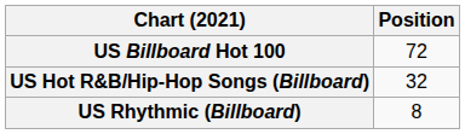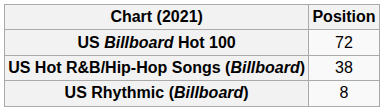US Hot R&B/Hip-Hop Songs (Billboard) | Position: 32 -> 38
